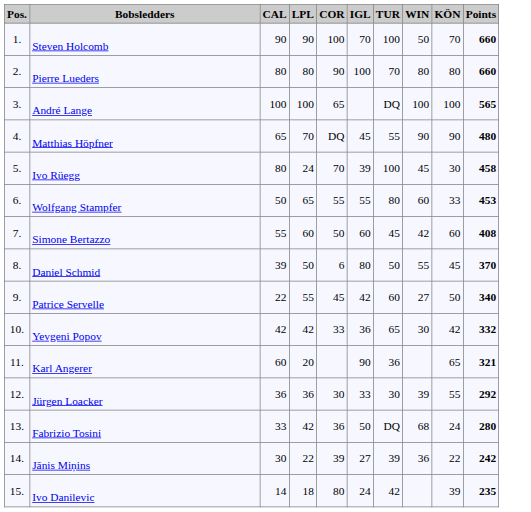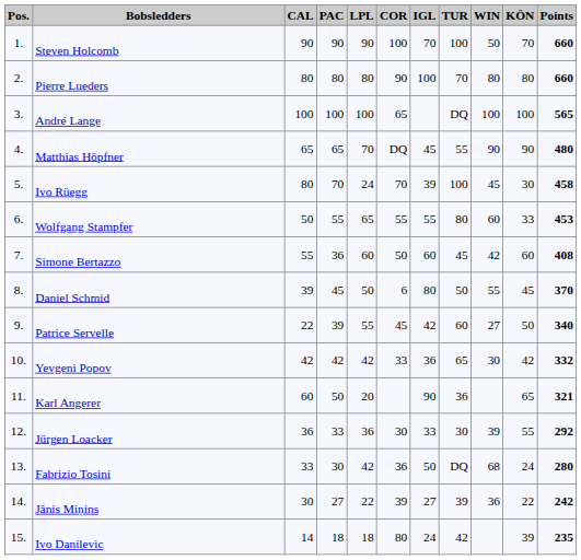+ column: PAC | 90 | 80 | 100 | 65 | 70 | 55 | 36 | 45 | 39 | 42 | 50 | 33 | 30 | 27 | 18
